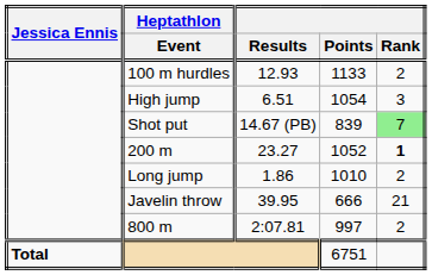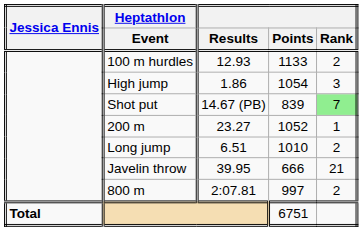High jump | Results: 6.51 -> 1.86
200 m | Rank: bold -> normal
Long jump | Results: 1.86 -> 6.51
